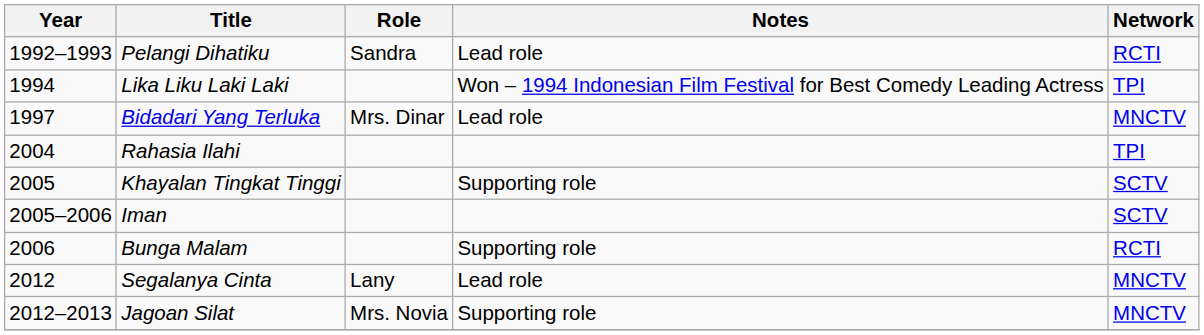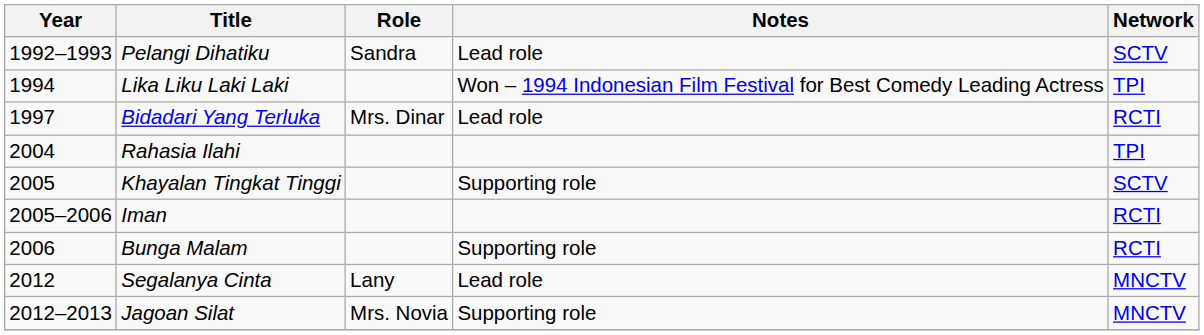Pelangi Dihatiku | Network: RCTI -> SCTV
Bidadari Yang Terluka | Network: MNCTV -> RCTI
Iman | Network: SCTV -> RCTI
